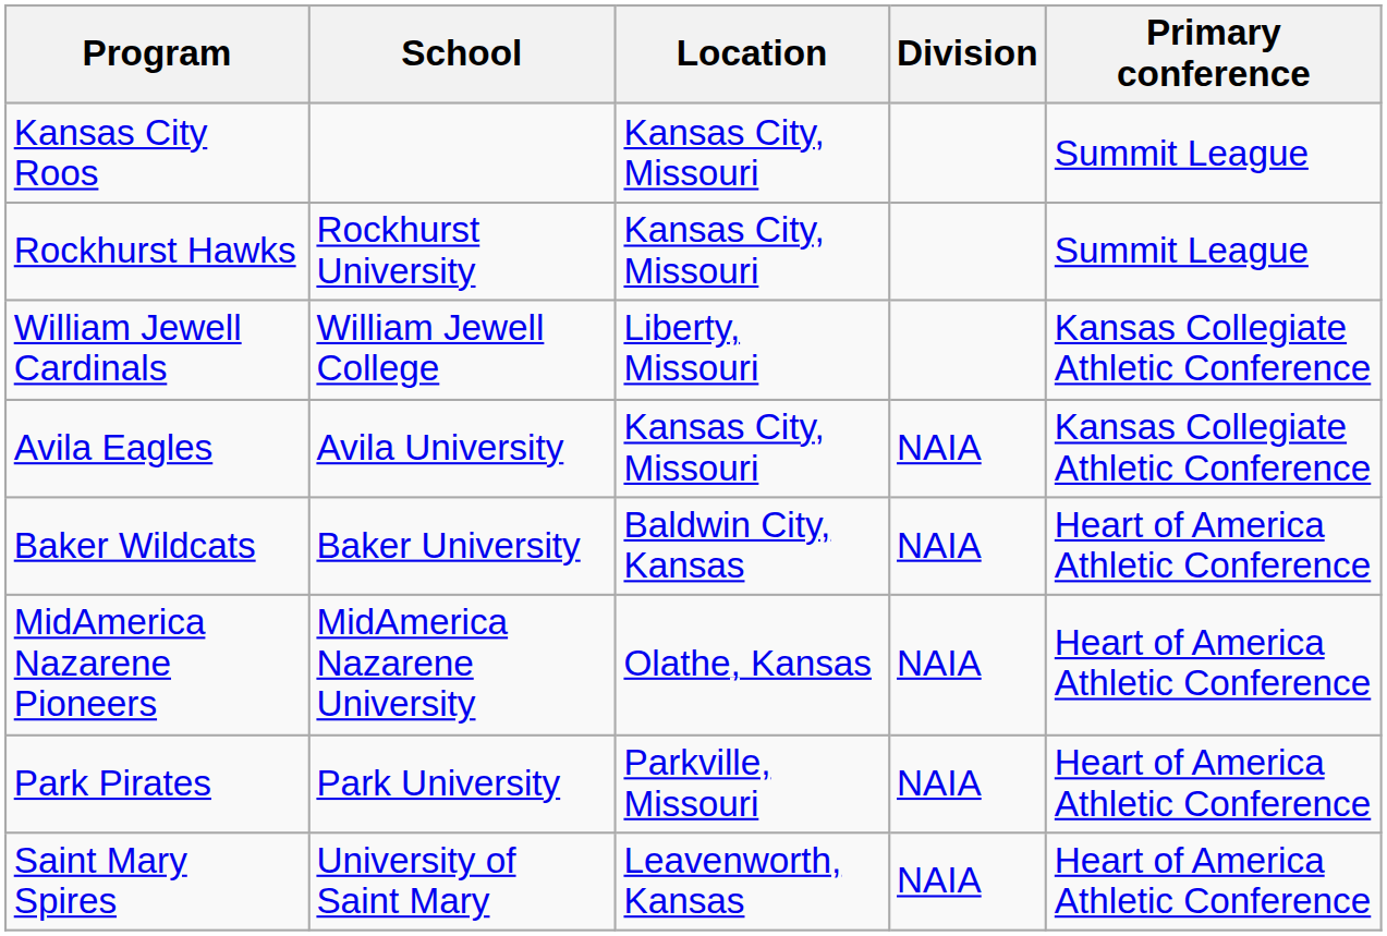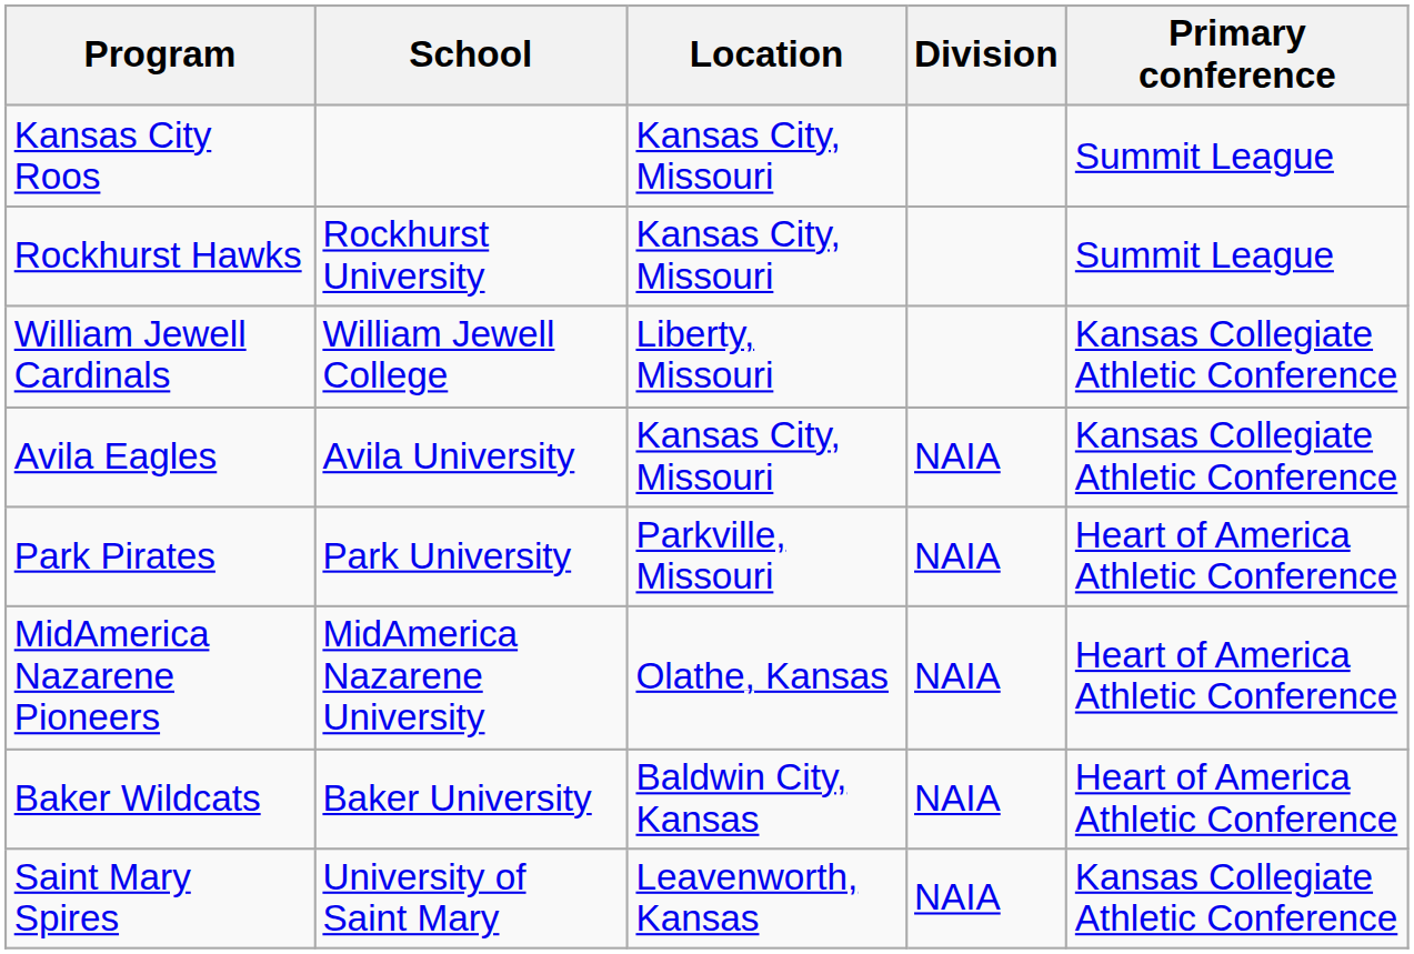rows swapped: Baker Wildcats <-> Park Pirates
Saint Mary Spires | Primary conference: Heart of America Athletic Conference -> Kansas Collegiate Athletic Conference
